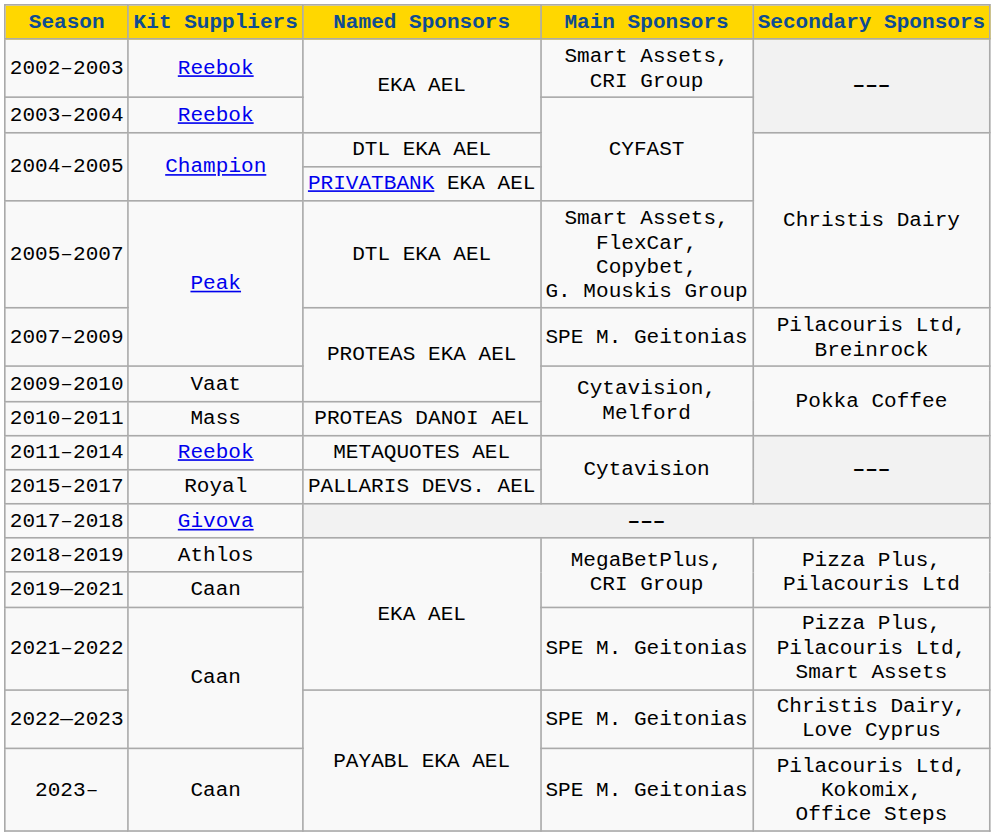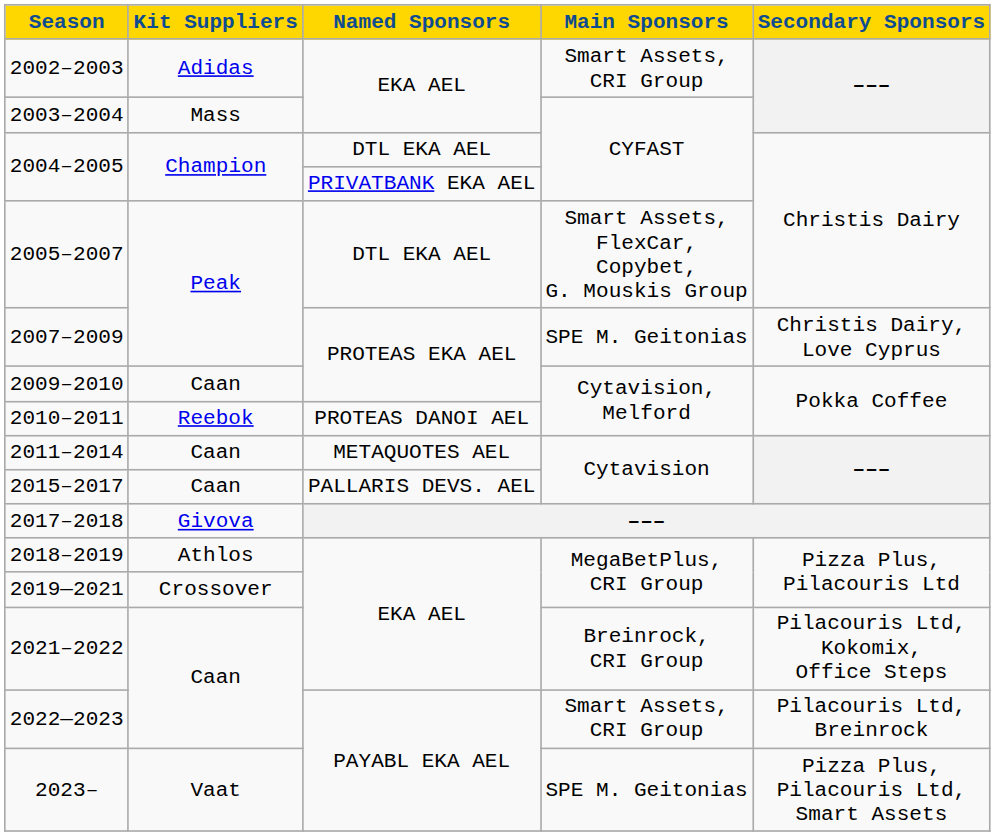2002–2003 | Kit Suppliers: Reebok -> Adidas
2003–2004 | Kit Suppliers: Reebok -> Mass
2007–2009 | Secondary Sponsors: Pilacouris Ltd, Breinrock -> Christis Dairy, Love Cyprus
2009–2010 | Kit Suppliers: Vaat -> Caan
2010–2011 | Kit Suppliers: Mass -> Reebok
2011–2014 | Kit Suppliers: Reebok -> Caan
2015–2017 | Kit Suppliers: Royal -> Caan
2019—2021 | Kit Suppliers: Caan -> Crossover
2021–2022 | Main Sponsors: SPE M. Geitonias -> Breinrock, CRI Group
2021–2022 | Secondary Sponsors: Pizza Plus, Pilacouris Ltd, Smart Assets -> Pilacouris Ltd, Kokomix, Office Steps
2022—2023 | Main Sponsors: SPE M. Geitonias -> Smart Assets, CRI Group
2022—2023 | Secondary Sponsors: Christis Dairy, Love Cyprus -> Pilacouris Ltd, Breinrock
2023– | Kit Suppliers: Caan -> Vaat
2023– | Secondary Sponsors: Pilacouris Ltd, Kokomix, Office Steps -> Pizza Plus, Pilacouris Ltd, Smart Assets
